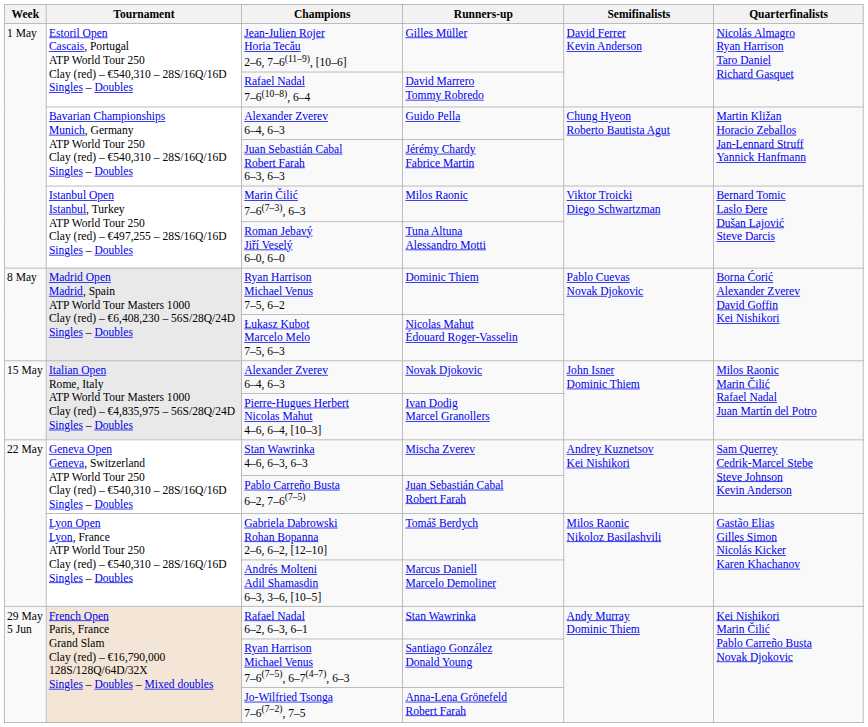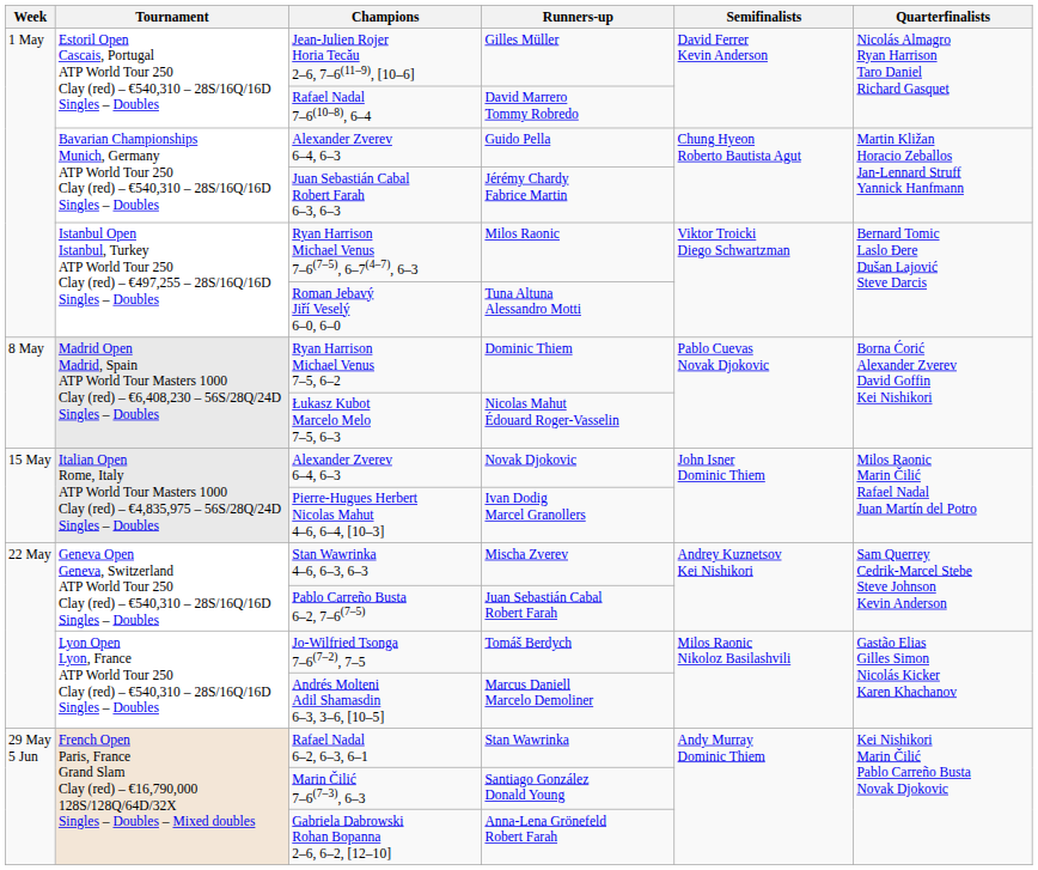Milos Raonic | Champions: Marin Čilić 7–6(7–3), 6–3 -> Ryan Harrison Michael Venus 7–6(7–5), 6–7(4–7), 6–3
Tomáš Berdych | Champions: Gabriela Dabrowski Rohan Bopanna 2–6, 6–2, [12–10] -> Jo-Wilfried Tsonga 7–6(7–2), 7–5
Santiago González Donald Young | Champions: Ryan Harrison Michael Venus 7–6(7–5), 6–7(4–7), 6–3 -> Marin Čilić 7–6(7–3), 6–3
Anna-Lena Grönefeld Robert Farah | Champions: Jo-Wilfried Tsonga 7–6(7–2), 7–5 -> Gabriela Dabrowski Rohan Bopanna 2–6, 6–2, [12–10]
